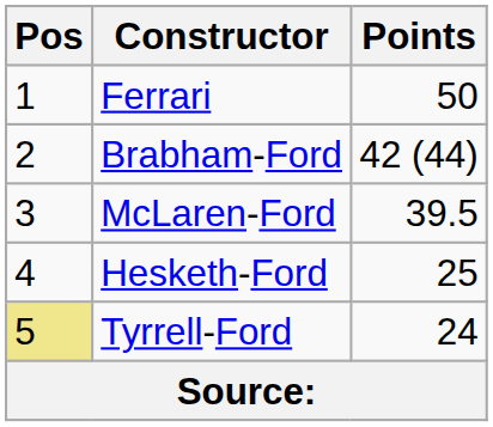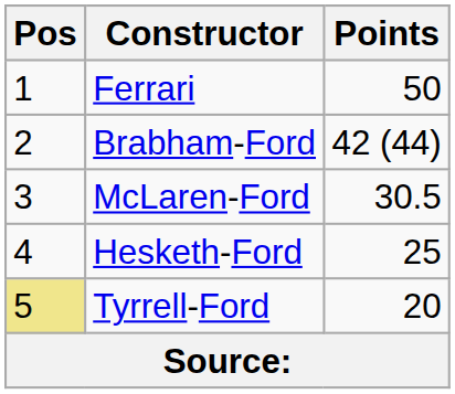McLaren-Ford | Points: 39.5 -> 30.5
Tyrrell-Ford | Points: 24 -> 20
